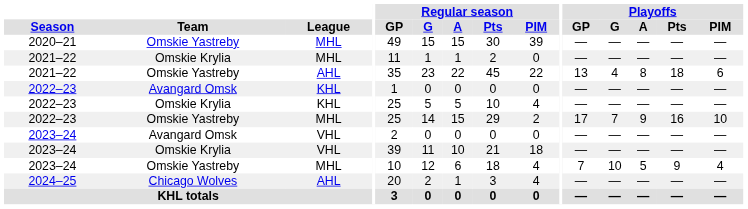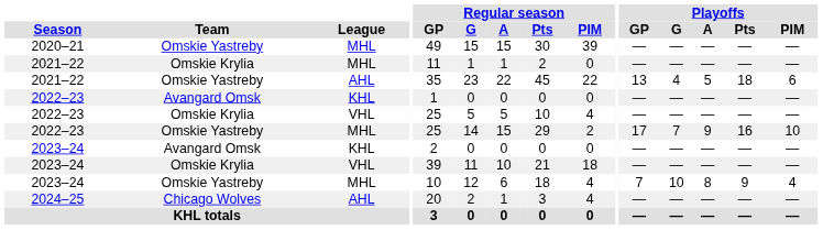2021–22 / Omskie Yastreby | Playoffs / A: 8 -> 5
2022–23 / Omskie Krylia | League: KHL -> VHL
2023–24 / Avangard Omsk | League: VHL -> KHL
2023–24 / Omskie Yastreby | Playoffs / A: 5 -> 8
